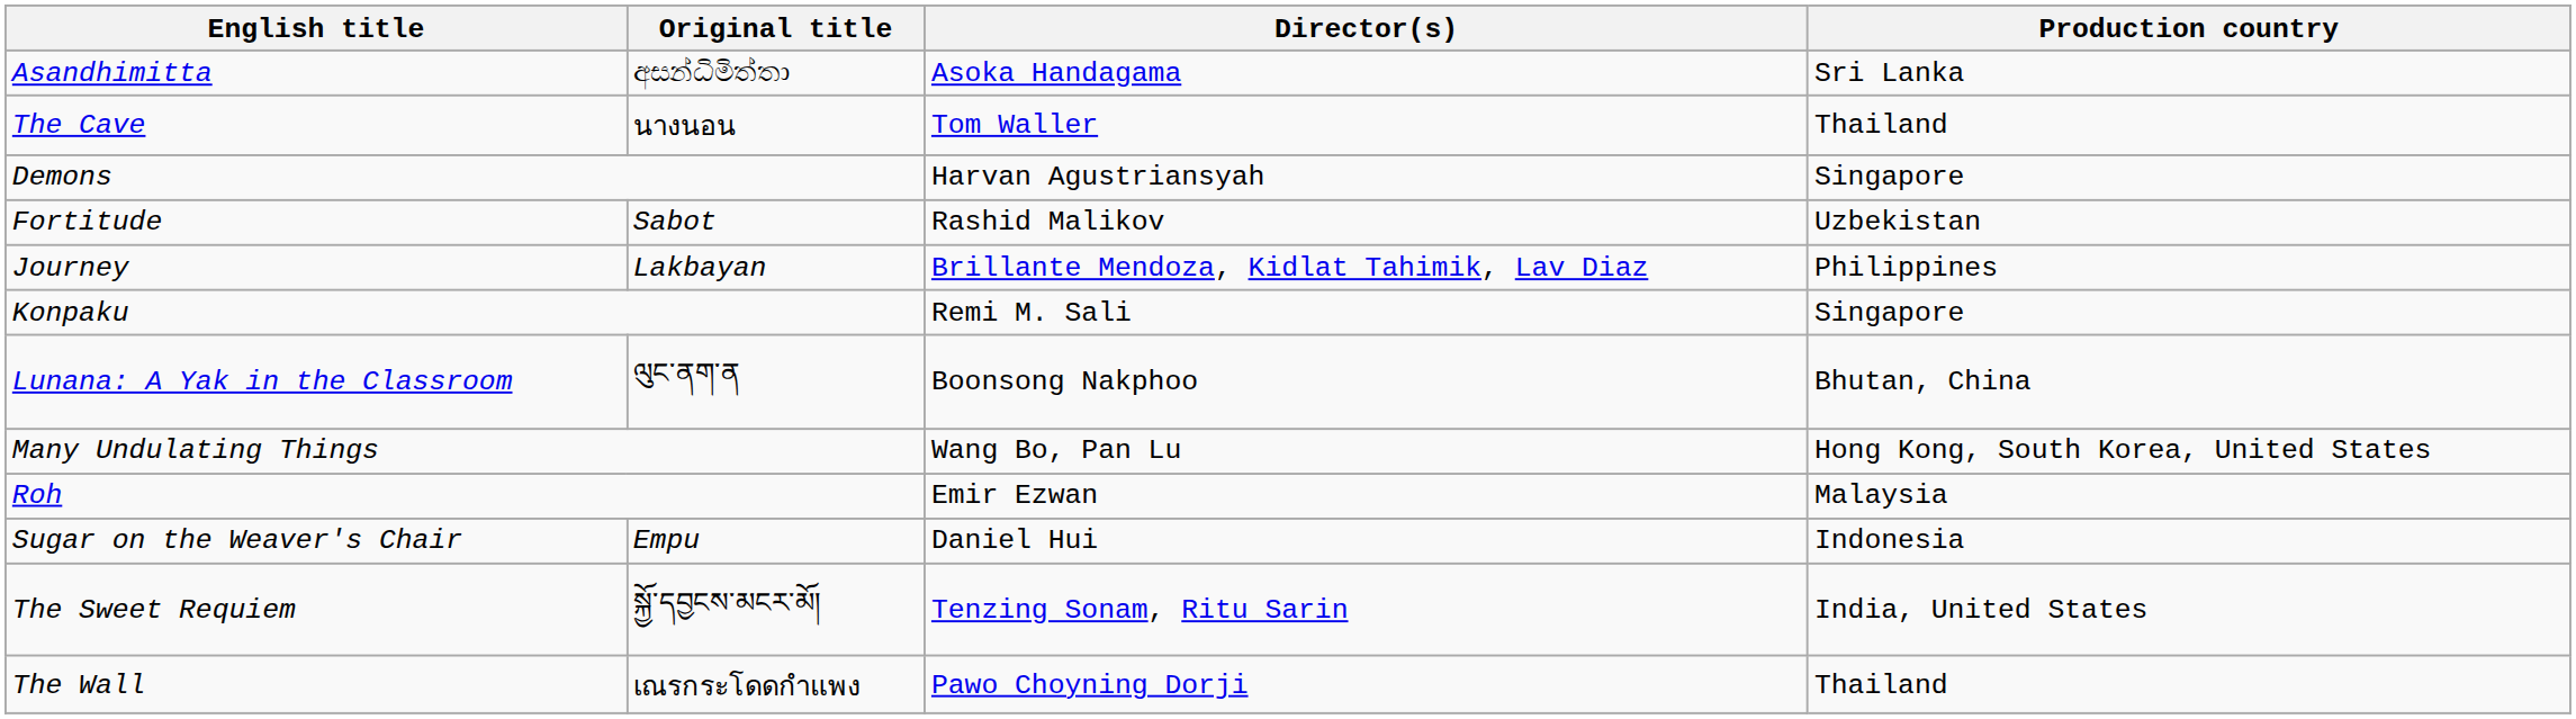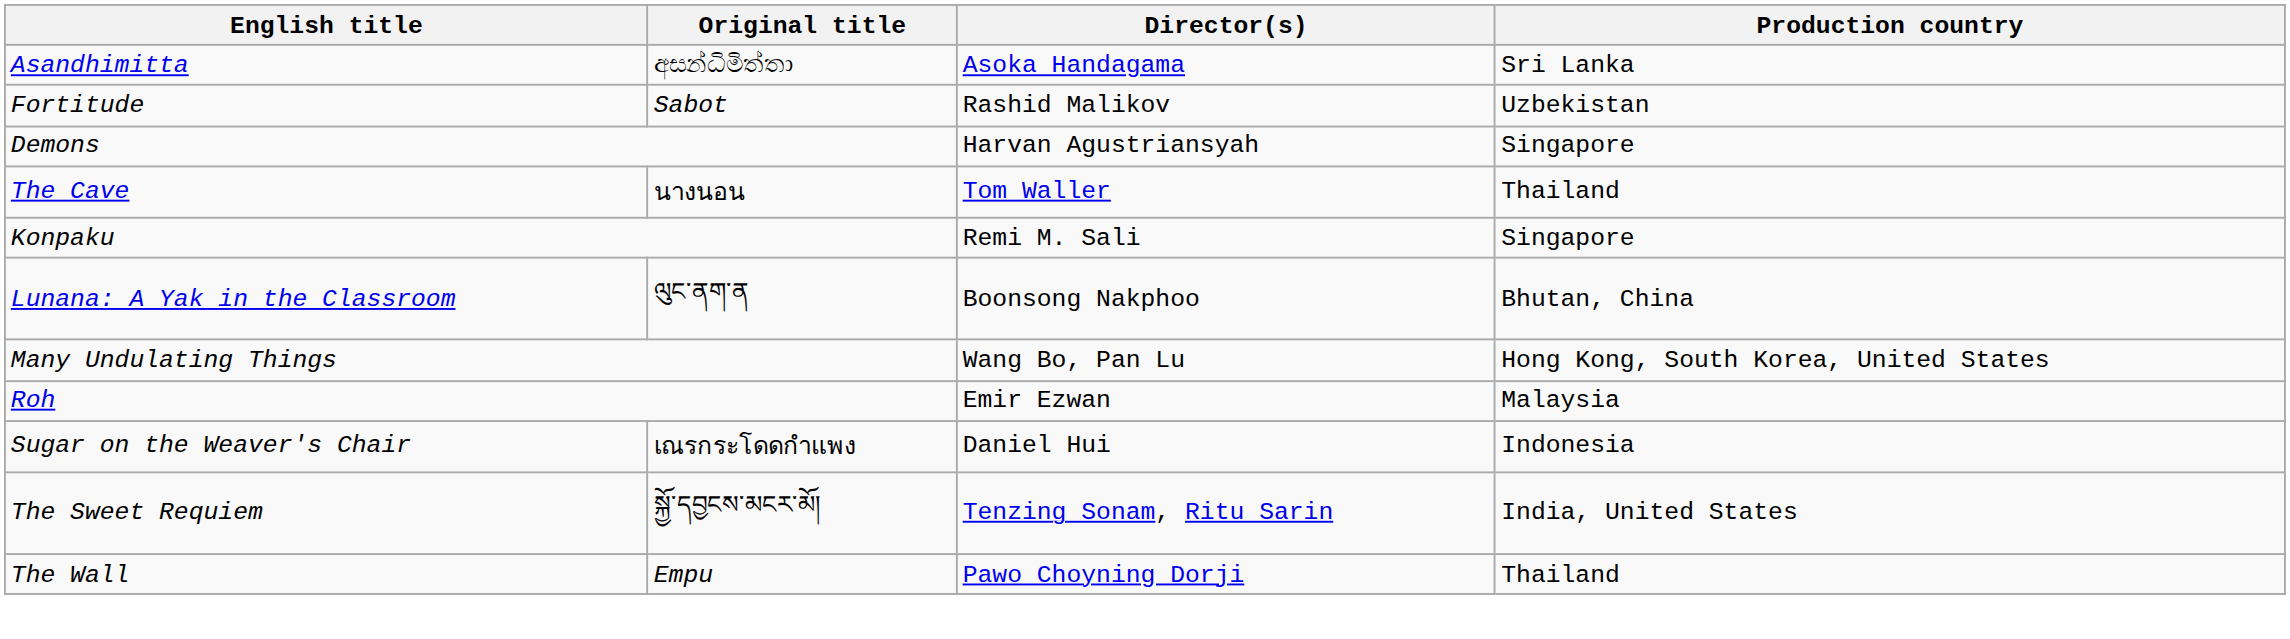rows swapped: The Cave <-> Fortitude
- row: Journey | Lakbayan | Brillante Mendoza, Kidlat Tahimik, Lav Diaz | Philippines
Sugar on the Weaver's Chair | Original title: Empu -> เณรกระโดดกำแพง
The Wall | Original title: เณรกระโดดกำแพง -> Empu
